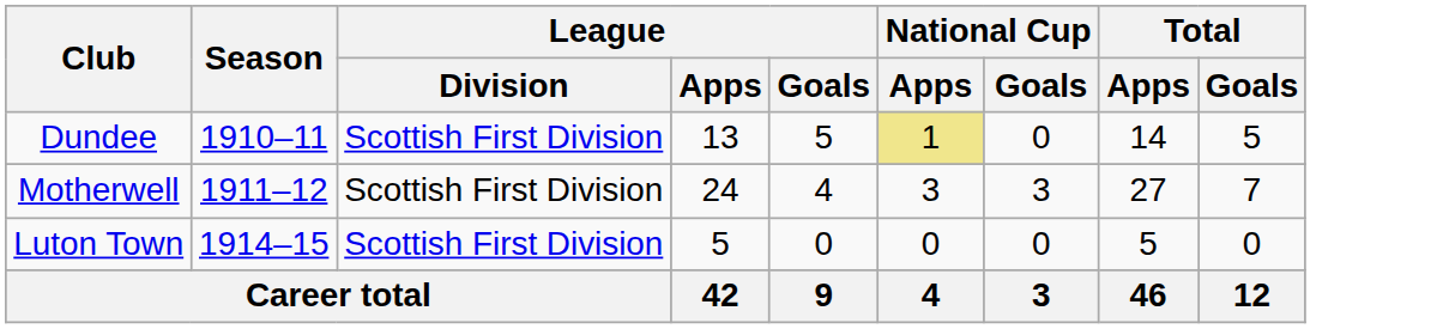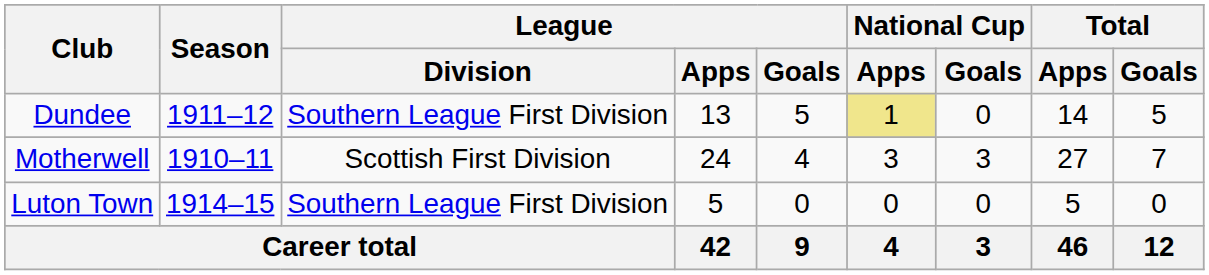Dundee | Season: 1910–11 -> 1911–12
Dundee | League / Division: Scottish First Division -> Southern League First Division
Motherwell | Season: 1911–12 -> 1910–11
Luton Town | League / Division: Scottish First Division -> Southern League First Division
